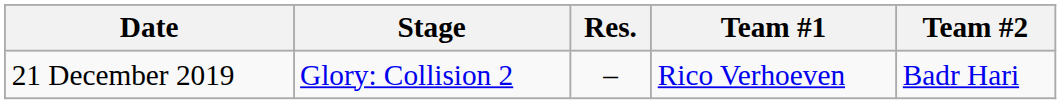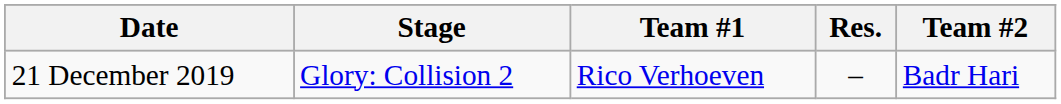columns swapped: Team #1 <-> Res.
